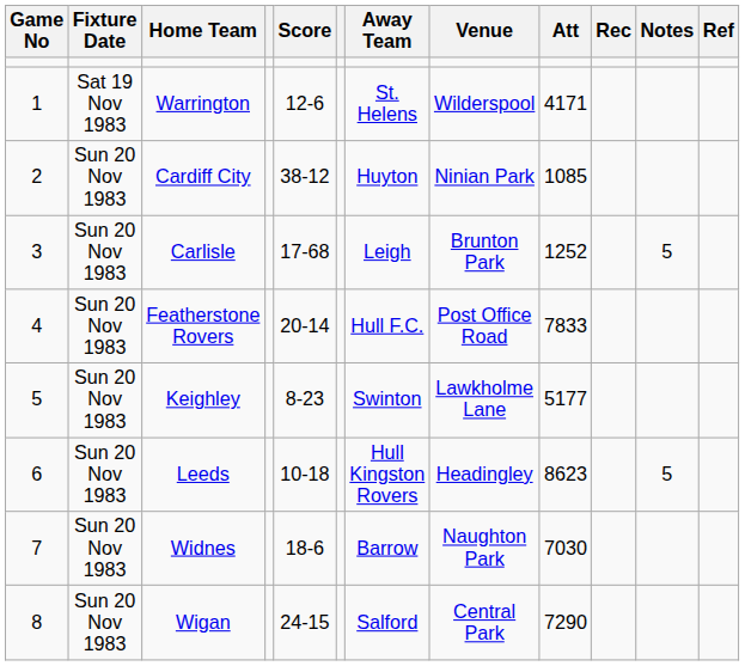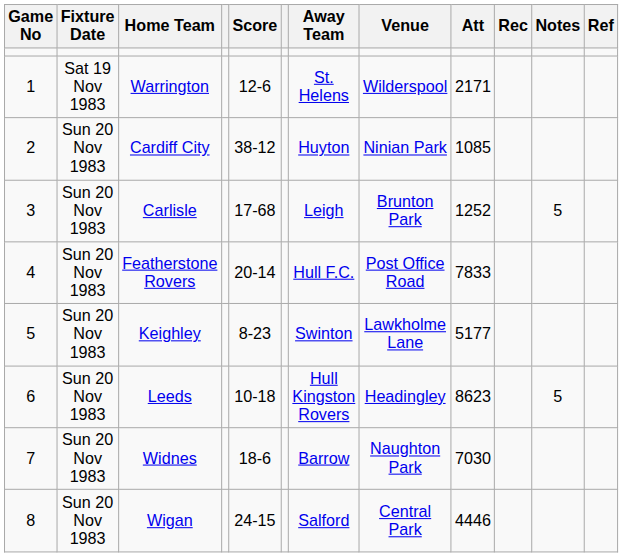Warrington | Att: 4171 -> 2171
Wigan | Att: 7290 -> 4446
